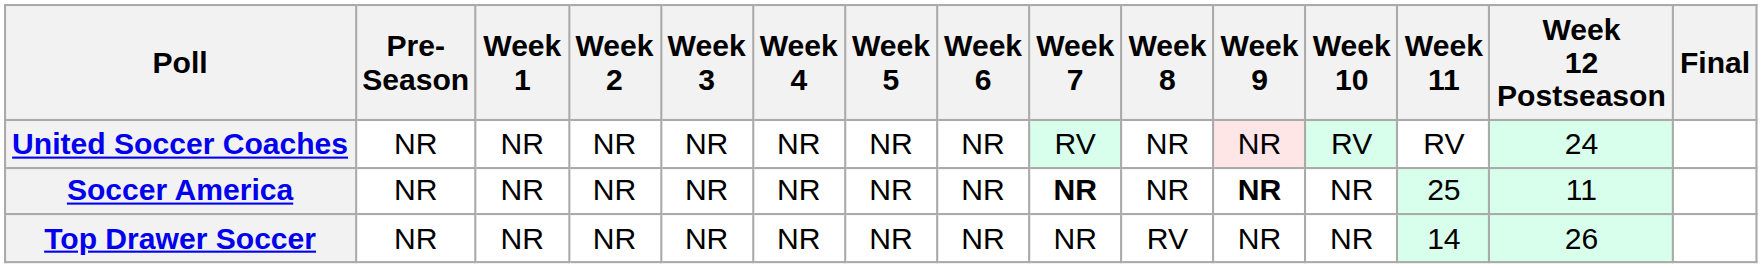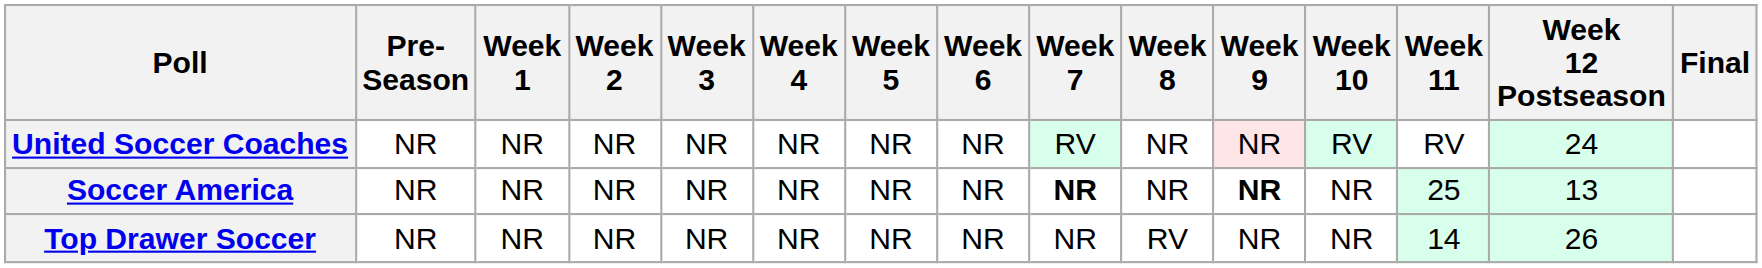Soccer America | Week 12 Postseason: 11 -> 13
